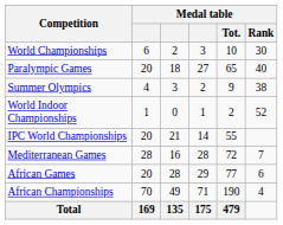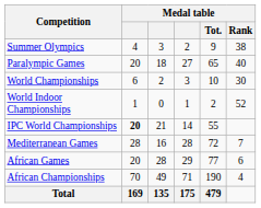rows swapped: Summer Olympics <-> World Championships
IPC World Championships | column 2: normal -> bold
